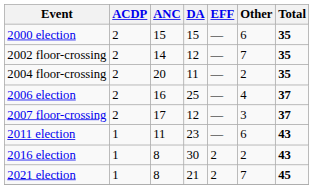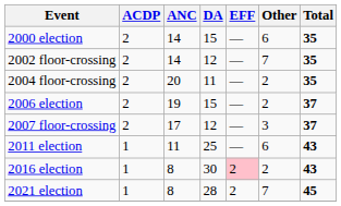2000 election | ANC: 15 -> 14
2006 election | ANC: 16 -> 19
2006 election | DA: 25 -> 15
2006 election | Other: 4 -> 2
2011 election | DA: 23 -> 25
2016 election | EFF: no background -> pink background
2021 election | DA: 21 -> 28
